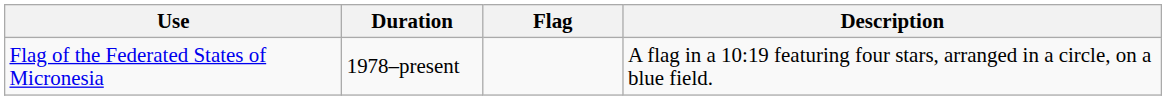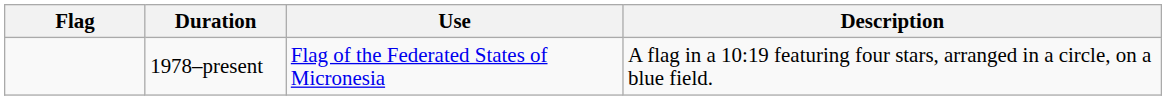columns swapped: Flag <-> Use
